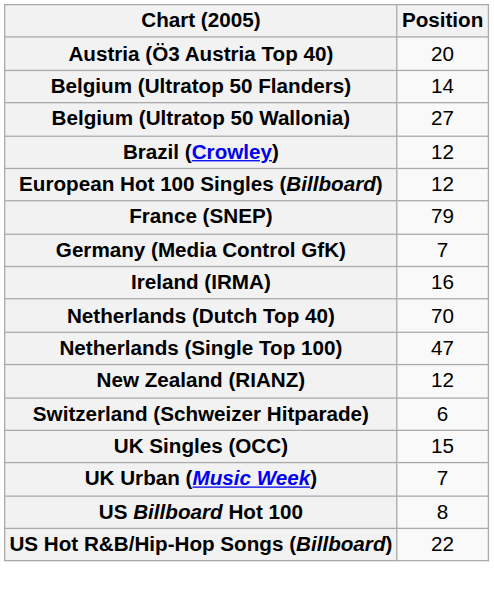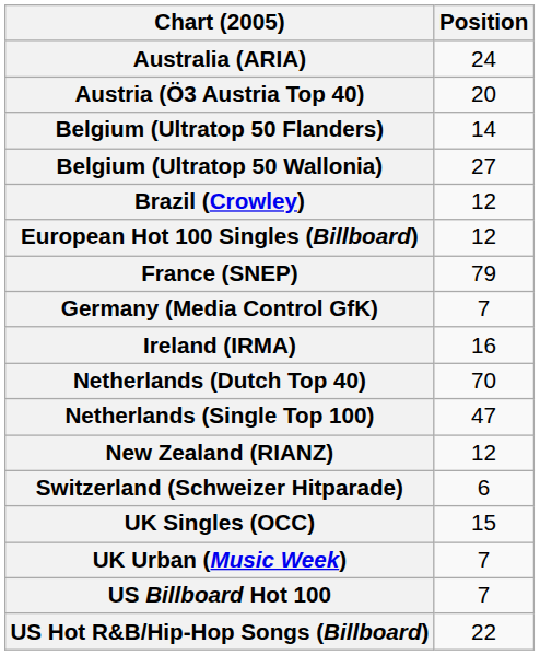+ row: Australia (ARIA) | 24
US Billboard Hot 100 | Position: 8 -> 7
